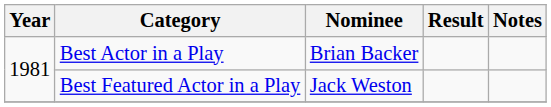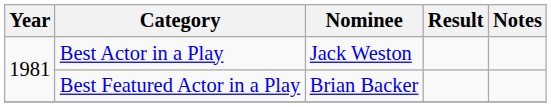Best Actor in a Play | Nominee: Brian Backer -> Jack Weston
Best Featured Actor in a Play | Nominee: Jack Weston -> Brian Backer
